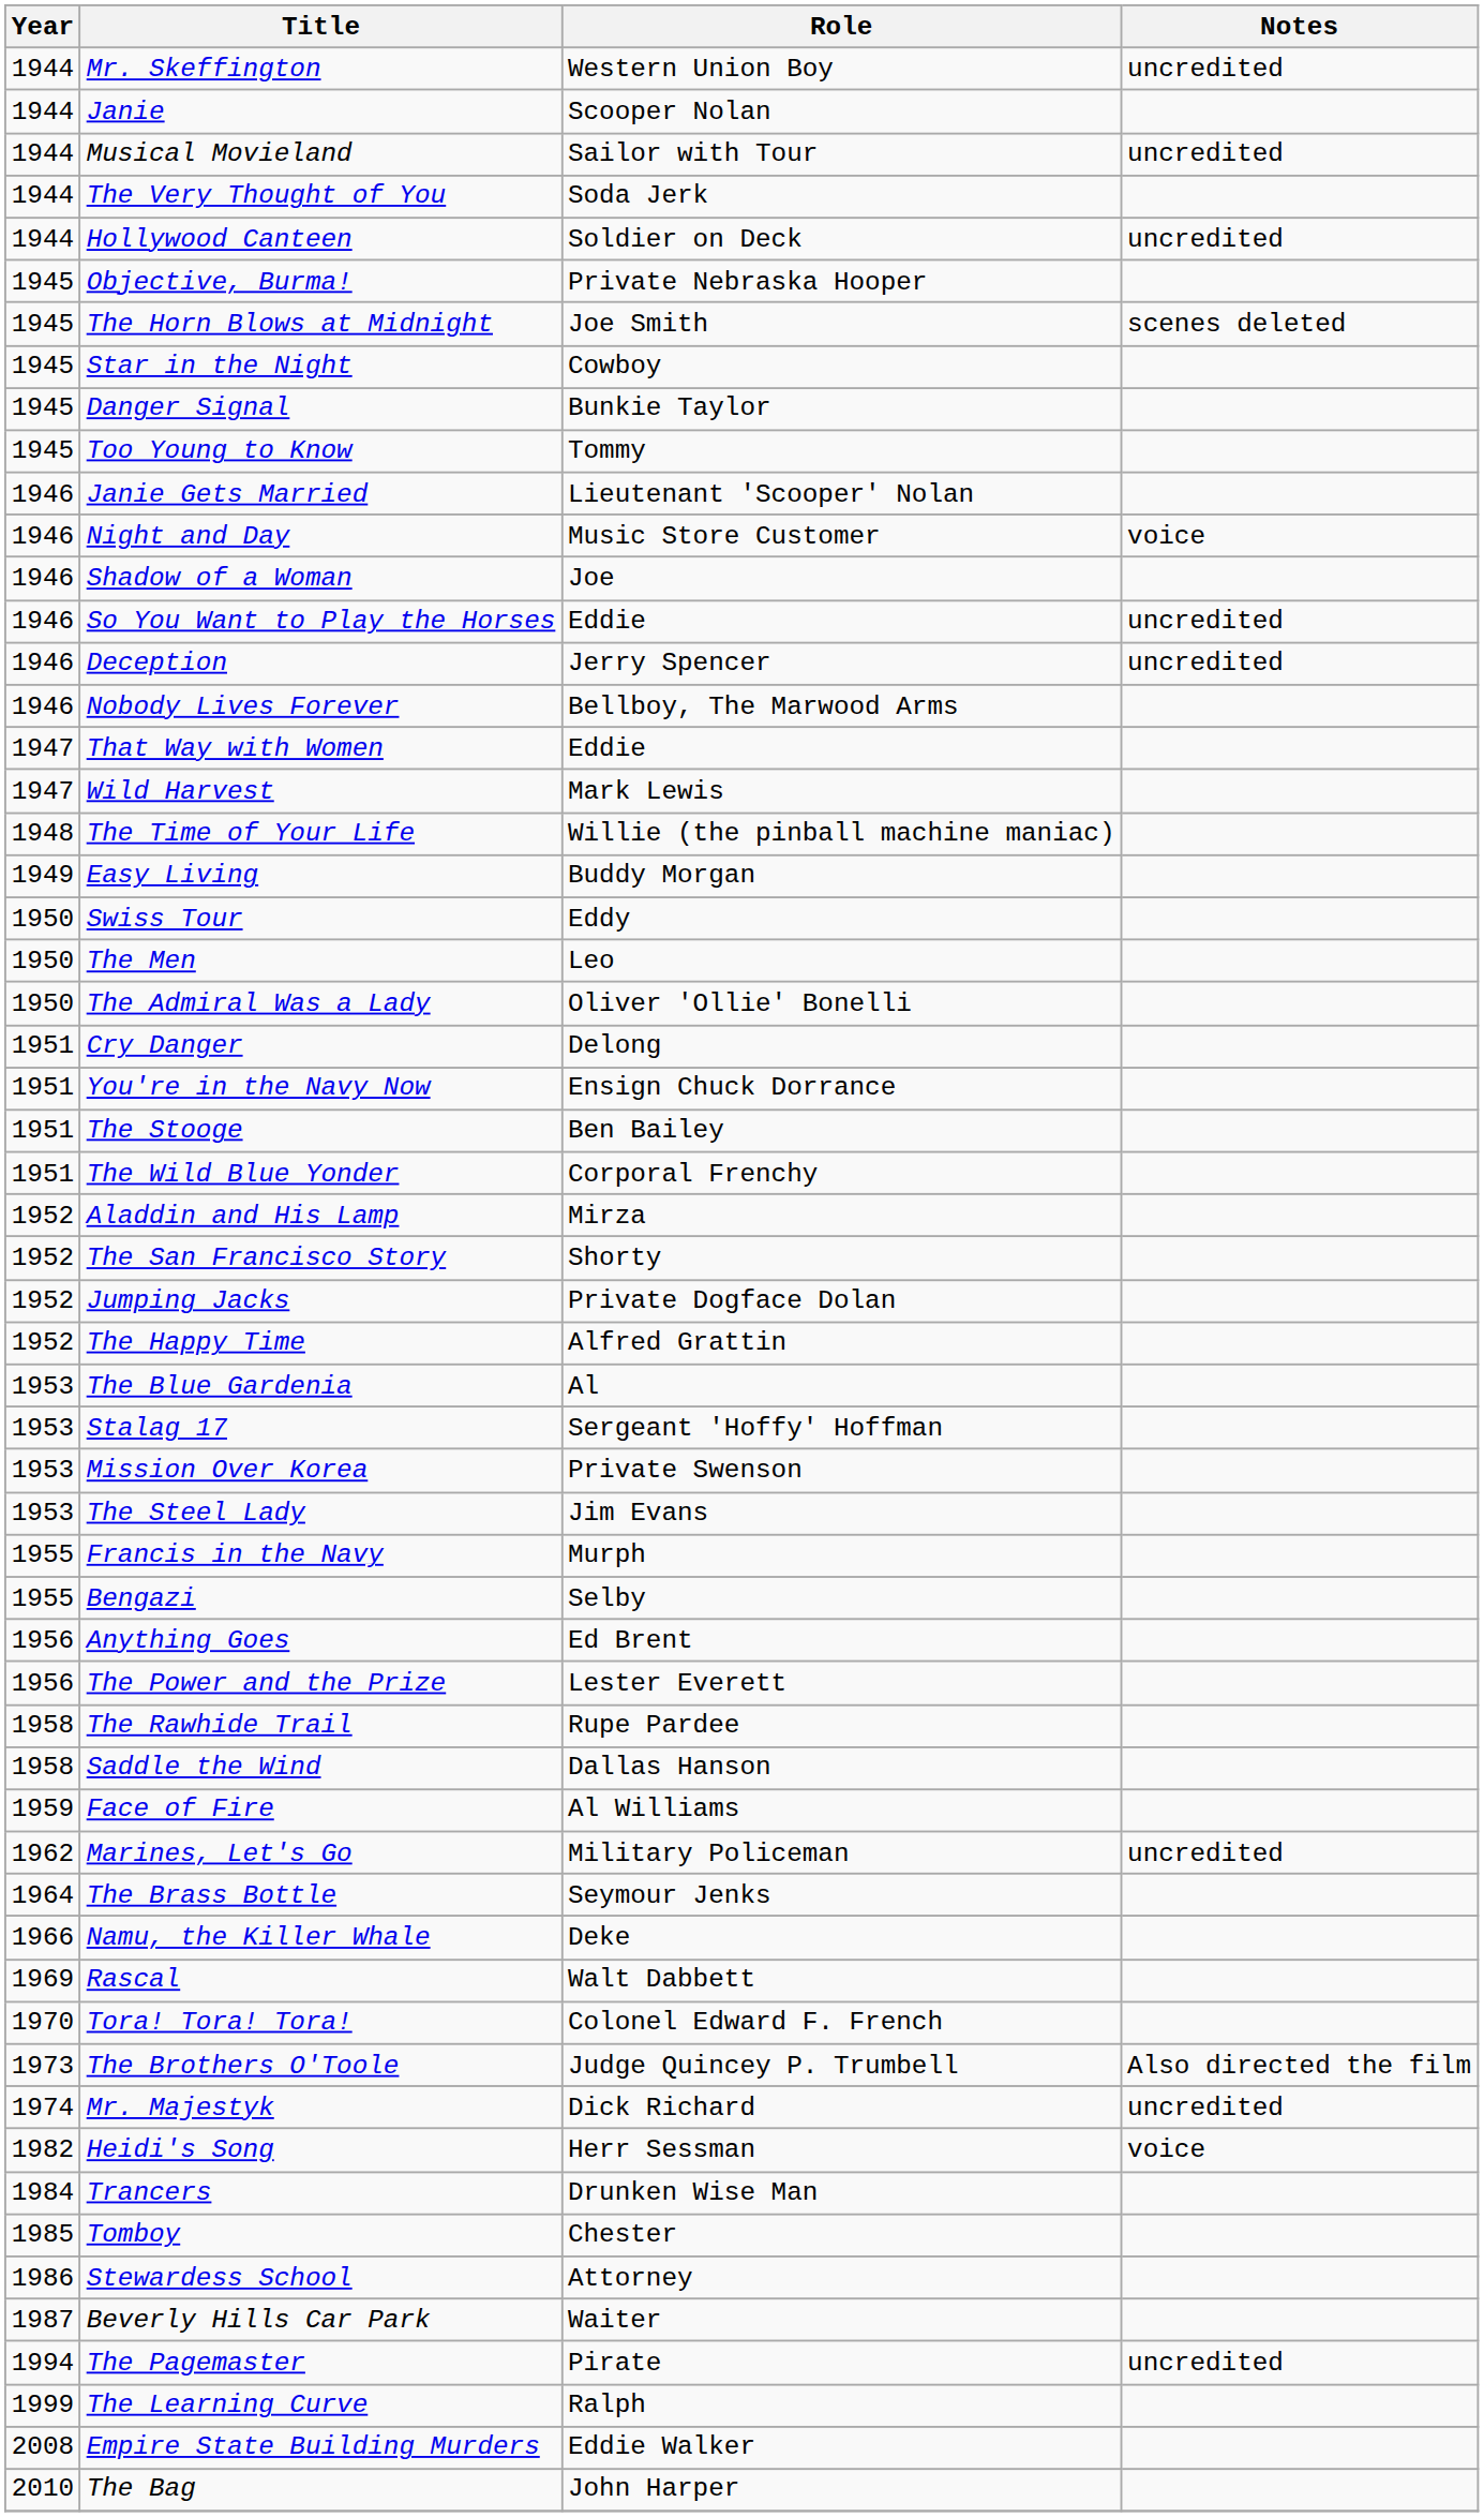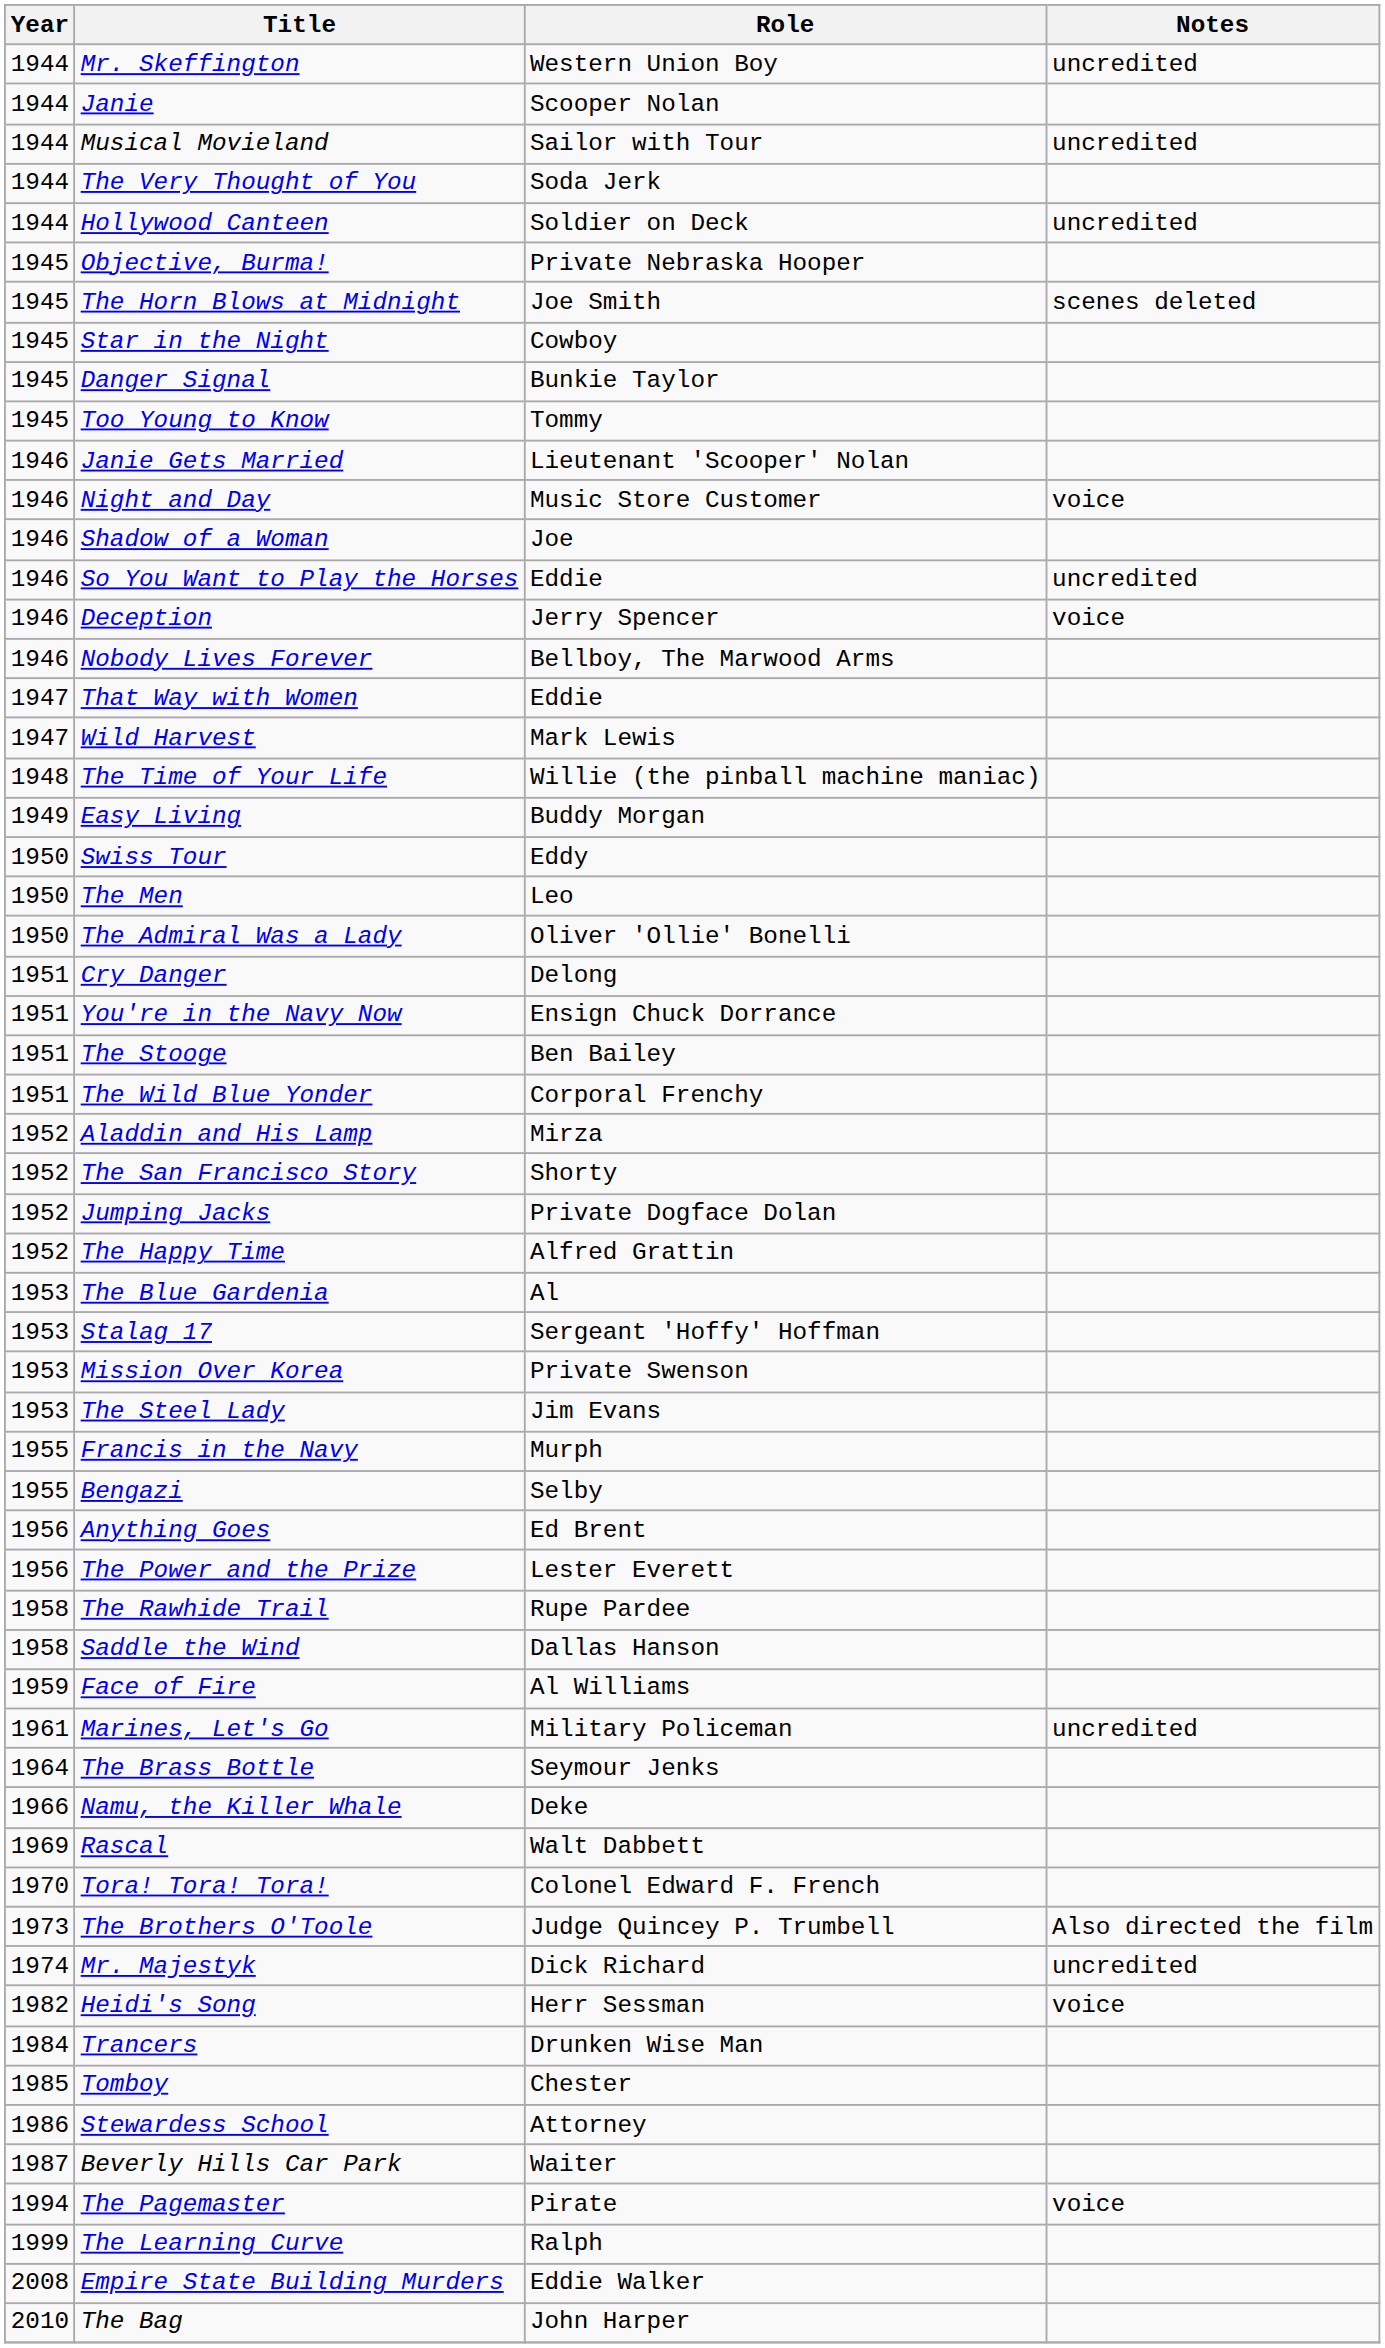Deception | Notes: uncredited -> voice
Marines, Let's Go | Year: 1962 -> 1961
The Pagemaster | Notes: uncredited -> voice
